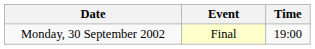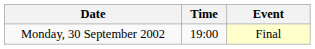columns swapped: Time <-> Event
